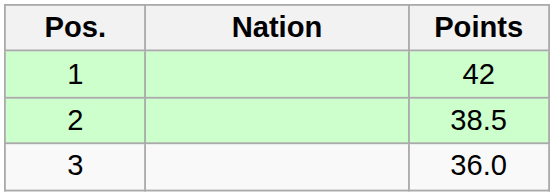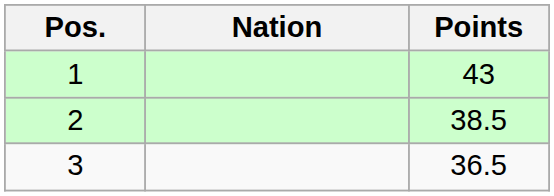1 | Points: 42 -> 43
3 | Points: 36.0 -> 36.5
